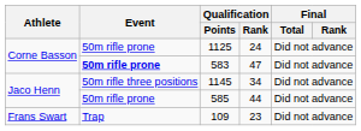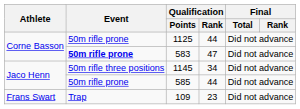1125 | Qualification / Rank: 24 -> 44
